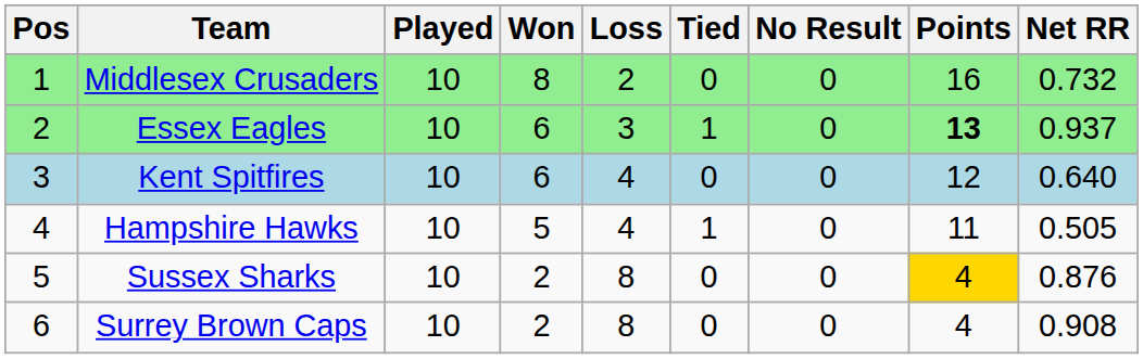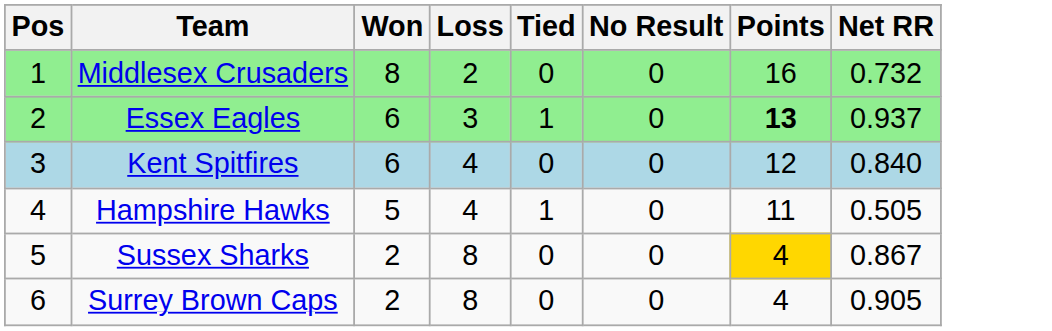- column: Played | 10 | 10 | 10 | 10 | 10 | 10
Kent Spitfires | Net RR: 0.640 -> 0.840
Sussex Sharks | Net RR: 0.876 -> 0.867
Surrey Brown Caps | Net RR: 0.908 -> 0.905
